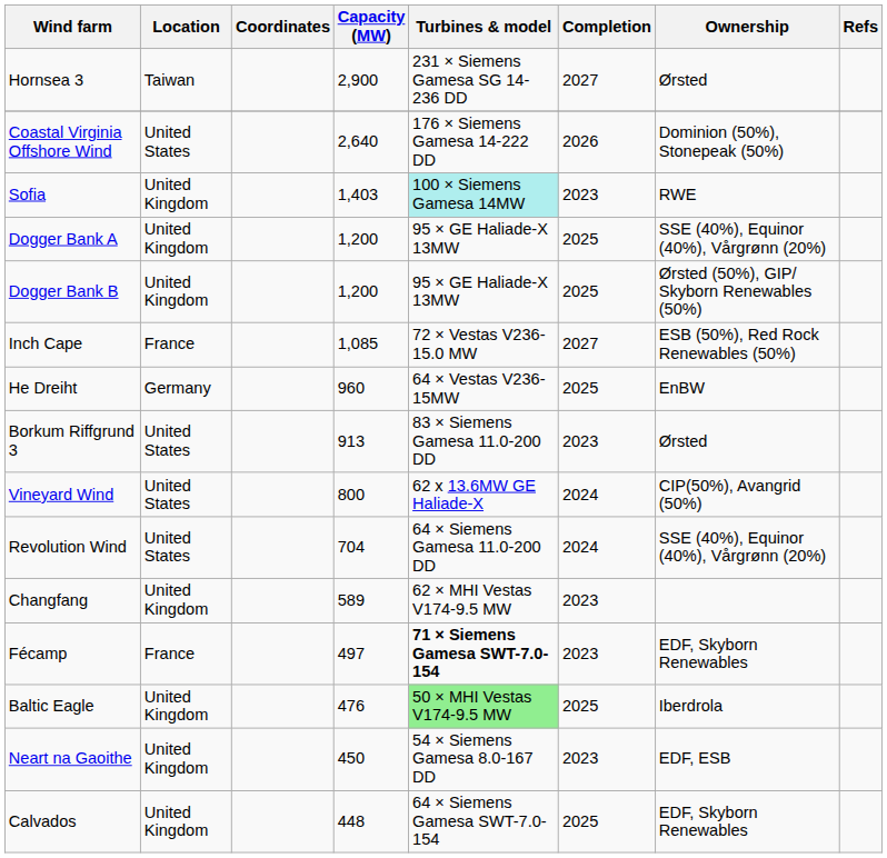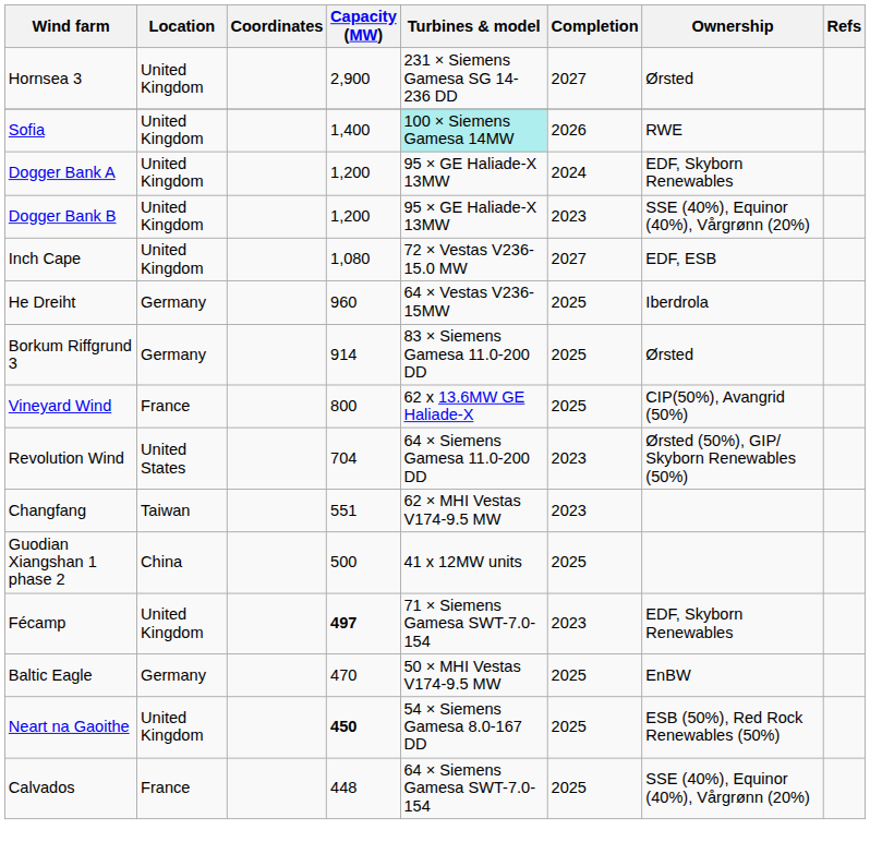Hornsea 3 | Location: Taiwan -> United Kingdom
- row: Coastal Virginia Offshore Wind | United States | 2,640 | 176 × Siemens Gamesa 14-222 DD | 2026 | Dominion (50%), Stonepeak (50%)
Sofia | Capacity (MW): 1,403 -> 1,400
Sofia | Completion: 2023 -> 2026
Dogger Bank A | Completion: 2025 -> 2024
Dogger Bank A | Ownership: SSE (40%), Equinor (40%), Vårgrønn (20%) -> EDF, Skyborn Renewables
Dogger Bank B | Completion: 2025 -> 2023
Dogger Bank B | Ownership: Ørsted (50%), GIP/ Skyborn Renewables (50%) -> SSE (40%), Equinor (40%), Vårgrønn (20%)
Inch Cape | Location: France -> United Kingdom
Inch Cape | Capacity (MW): 1,085 -> 1,080
Inch Cape | Ownership: ESB (50%), Red Rock Renewables (50%) -> EDF, ESB
He Dreiht | Ownership: EnBW -> Iberdrola
Borkum Riffgrund 3 | Location: United States -> Germany
Borkum Riffgrund 3 | Capacity (MW): 913 -> 914
Borkum Riffgrund 3 | Completion: 2023 -> 2025
Vineyard Wind | Location: United States -> France
Vineyard Wind | Completion: 2024 -> 2025
Revolution Wind | Completion: 2024 -> 2023
Revolution Wind | Ownership: SSE (40%), Equinor (40%), Vårgrønn (20%) -> Ørsted (50%), GIP/ Skyborn Renewables (50%)
Changfang | Location: United Kingdom -> Taiwan
Changfang | Capacity (MW): 589 -> 551
+ row: Guodian Xiangshan 1 phase 2 | China | 500 | 41 x 12MW units | 2025
Fécamp | Location: France -> United Kingdom
Fécamp | Capacity (MW): normal -> bold
Fécamp | Turbines & model: bold -> normal
Baltic Eagle | Location: United Kingdom -> Germany
Baltic Eagle | Capacity (MW): 476 -> 470
Baltic Eagle | Turbines & model: lightgreen background -> no background
Baltic Eagle | Ownership: Iberdrola -> EnBW
Neart na Gaoithe | Capacity (MW): normal -> bold
Neart na Gaoithe | Completion: 2023 -> 2025
Neart na Gaoithe | Ownership: EDF, ESB -> ESB (50%), Red Rock Renewables (50%)
Calvados | Location: United Kingdom -> France
Calvados | Ownership: EDF, Skyborn Renewables -> SSE (40%), Equinor (40%), Vårgrønn (20%)
